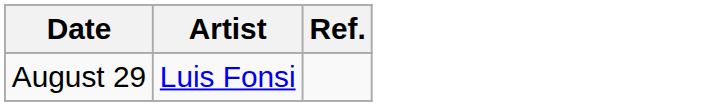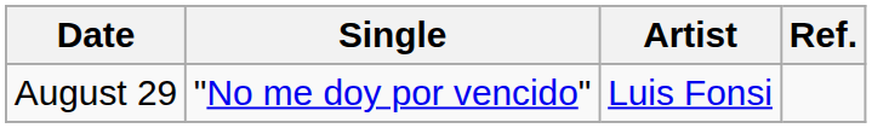+ column: Single | "No me doy por vencido"
